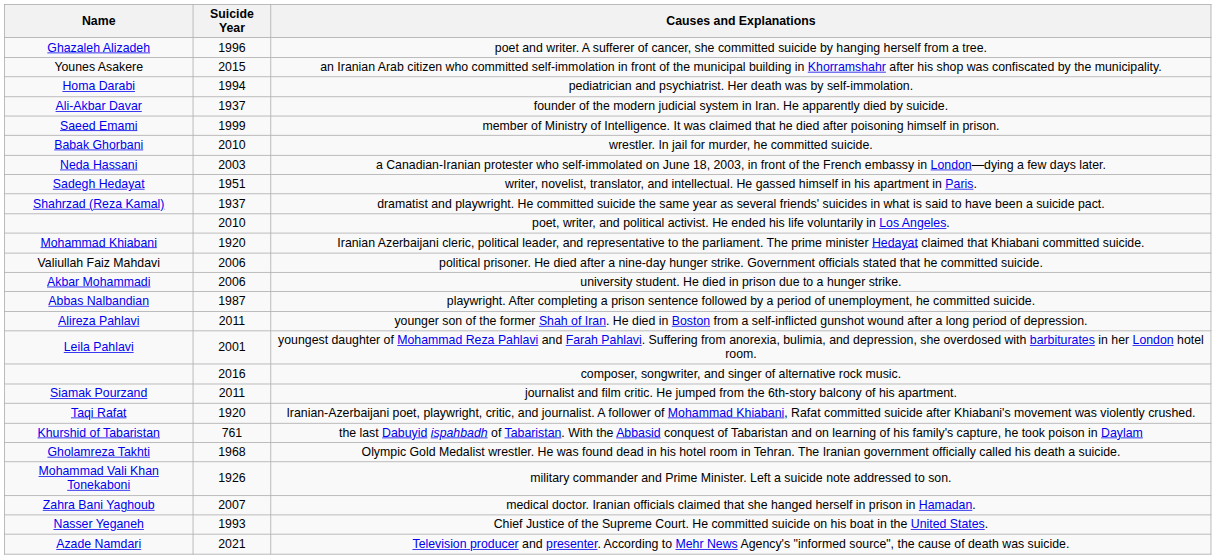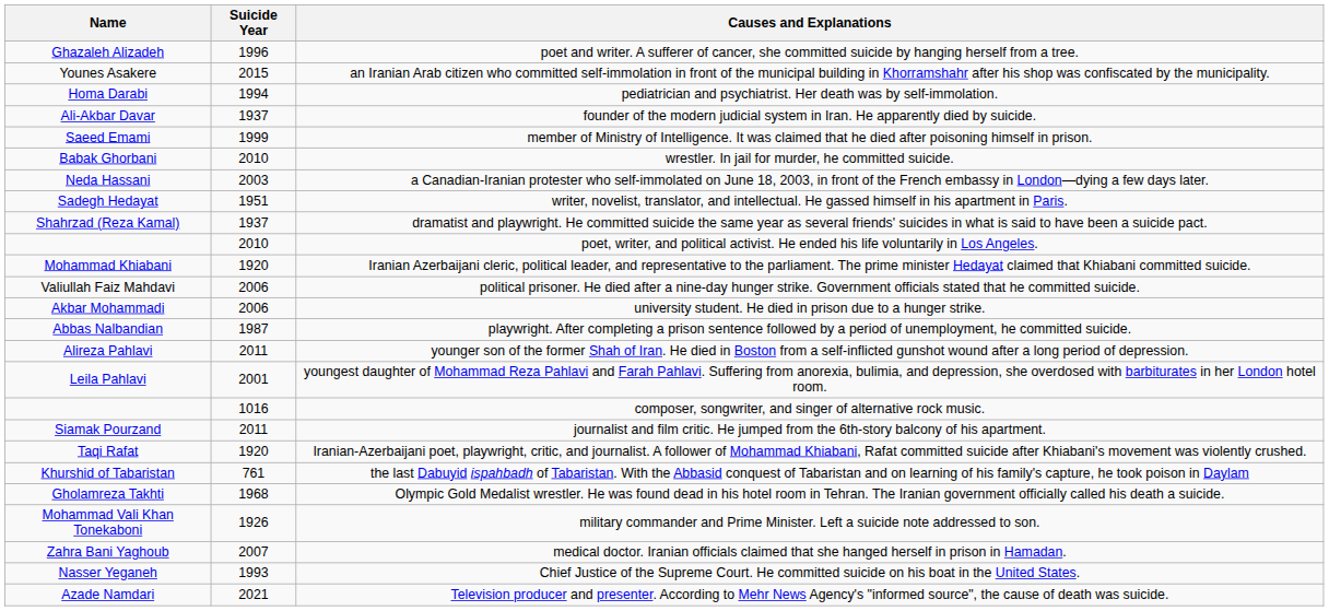composer, songwriter, and singer of alternative rock music. | Suicide Year: 2016 -> 1016
